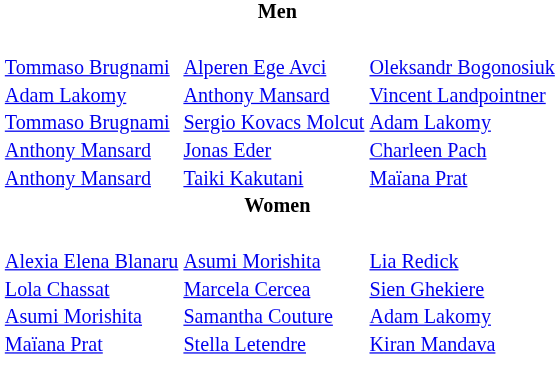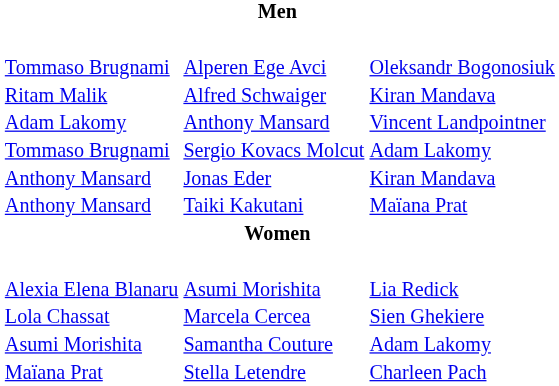+ row: Ritam Malik | Alfred Schwaiger | Kiran Mandava
Jonas Eder | column 4: Charleen Pach -> Kiran Mandava
Stella Letendre | column 4: Kiran Mandava -> Charleen Pach
